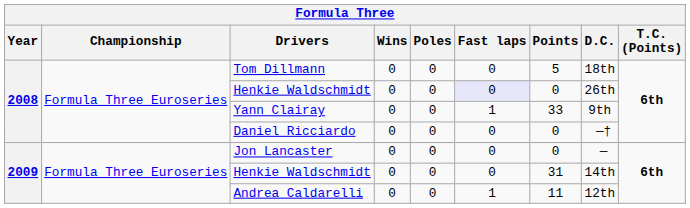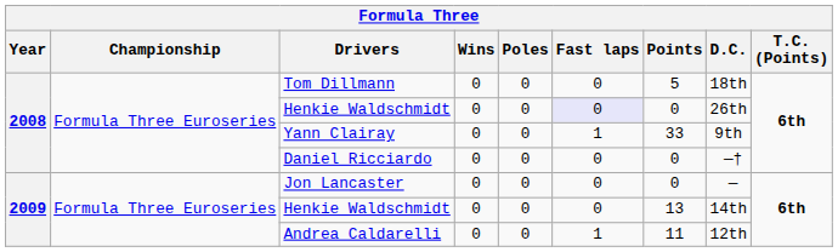2009 / Henkie Waldschmidt | Points: 31 -> 13
